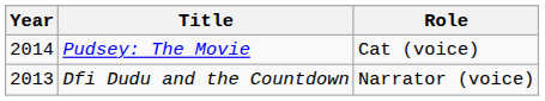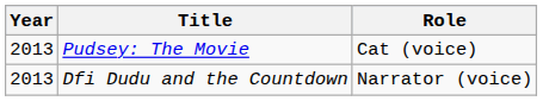Pudsey: The Movie | Year: 2014 -> 2013
